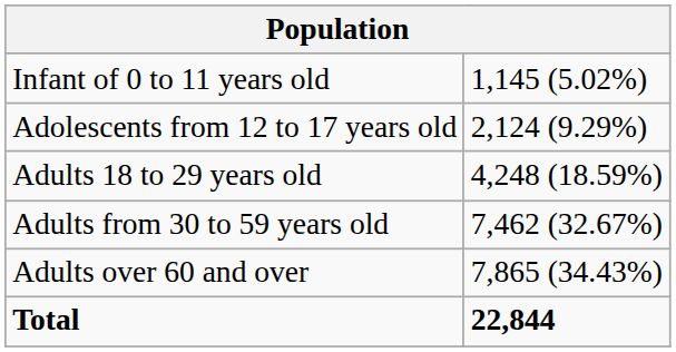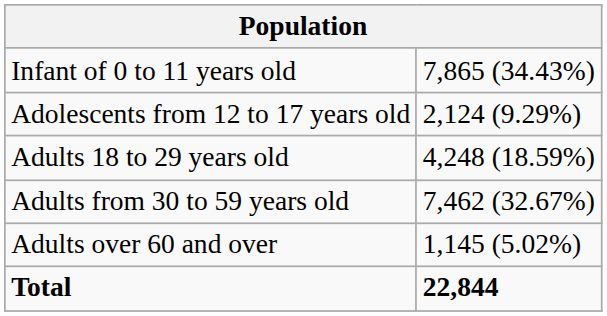Infant of 0 to 11 years old | column 2: 1,145 (5.02%) -> 7,865 (34.43%)
Adults over 60 and over | column 2: 7,865 (34.43%) -> 1,145 (5.02%)
